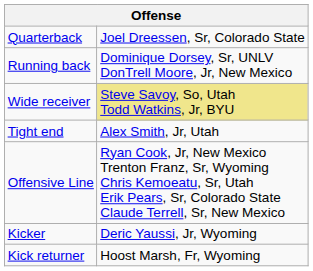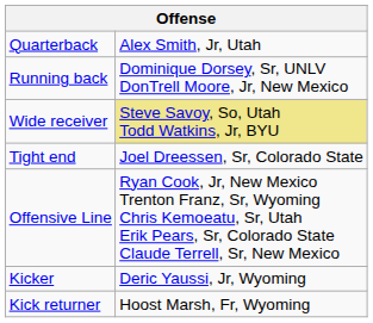Quarterback | column 2: Joel Dreessen, Sr, Colorado State -> Alex Smith, Jr, Utah
Tight end | column 2: Alex Smith, Jr, Utah -> Joel Dreessen, Sr, Colorado State
